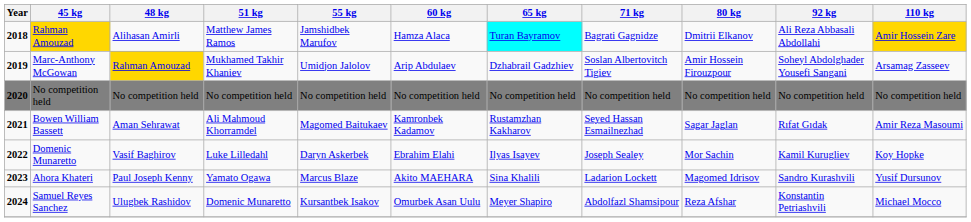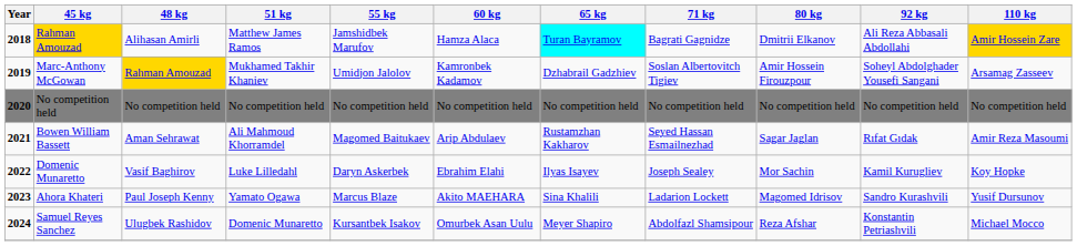Marc-Anthony McGowan | 60 kg: Arip Abdulaev -> Kamronbek Kadamov
Bowen William Bassett | 60 kg: Kamronbek Kadamov -> Arip Abdulaev
